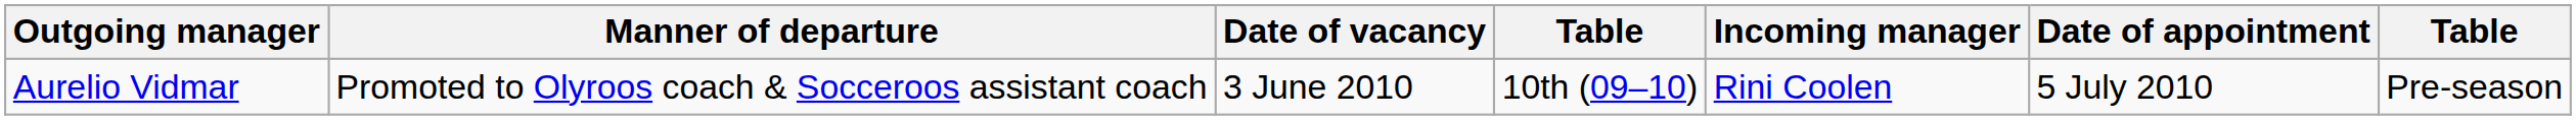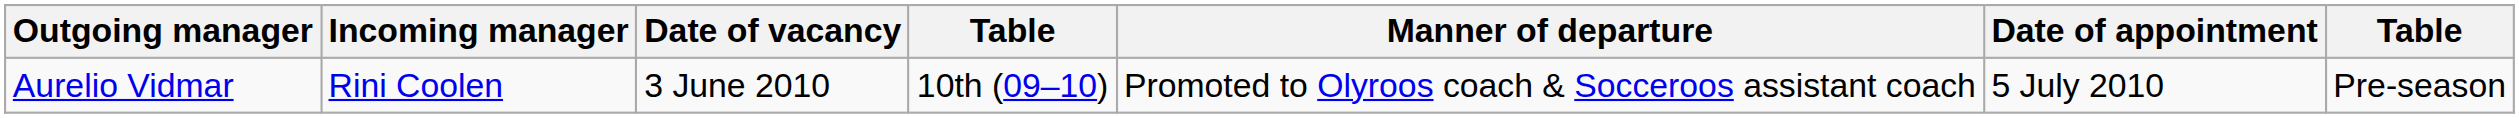columns swapped: Manner of departure <-> Incoming manager
